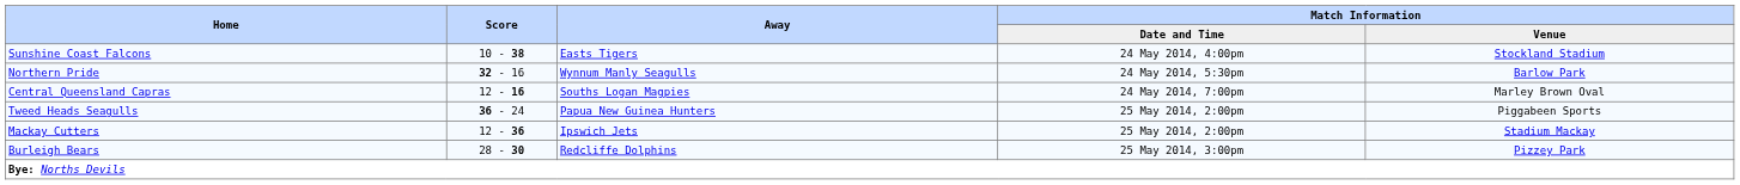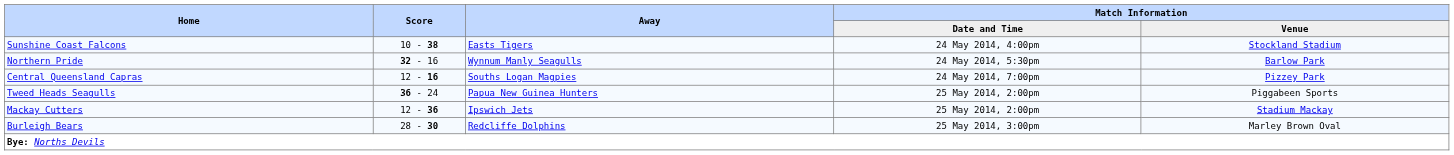Central Queensland Capras | Match Information / Venue: Marley Brown Oval -> Pizzey Park
Burleigh Bears | Match Information / Venue: Pizzey Park -> Marley Brown Oval
